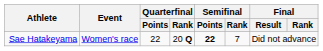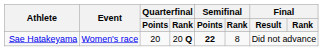Sae Hatakeyama | Quarterfinal / Points: 22 -> 20
Sae Hatakeyama | Semifinal / Rank: 7 -> 8
